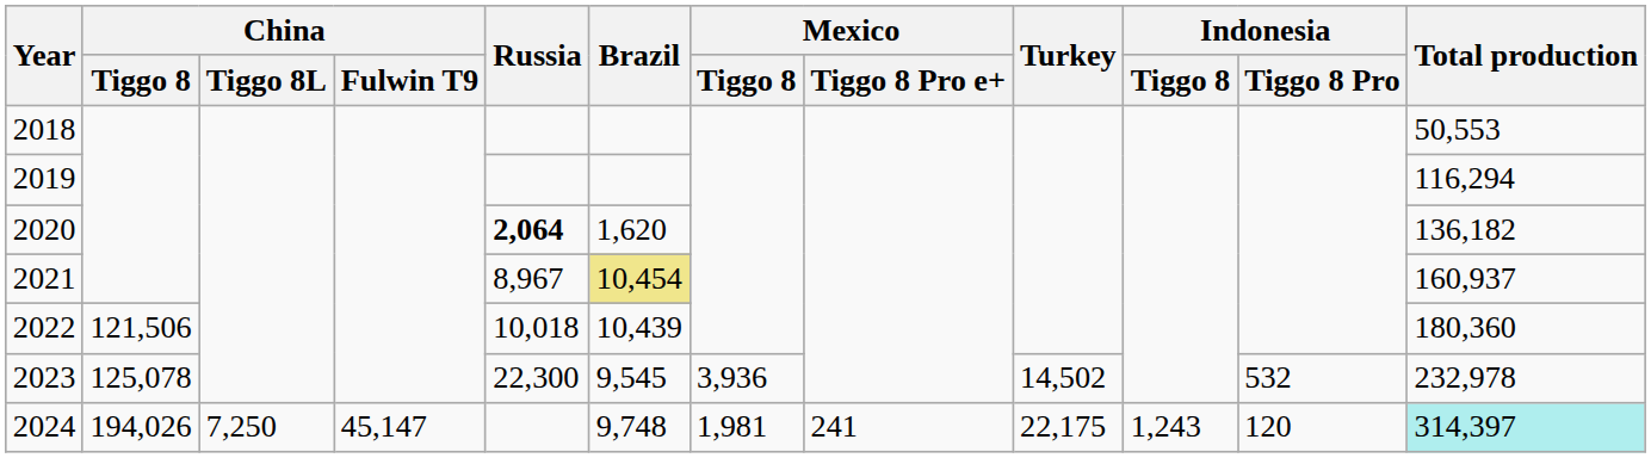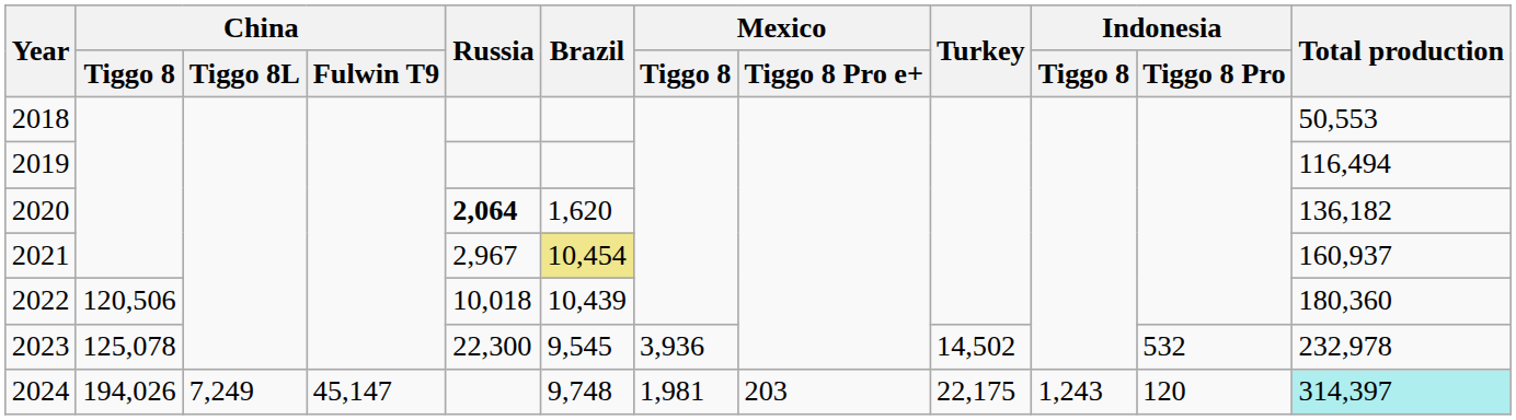2019 | Total production: 116,294 -> 116,494
2021 | Russia: 8,967 -> 2,967
2022 | China / Tiggo 8: 121,506 -> 120,506
2024 | China / Tiggo 8L: 7,250 -> 7,249
2024 | Mexico / Tiggo 8 Pro e+: 241 -> 203
